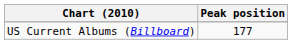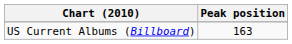US Current Albums (Billboard) | Peak position: 177 -> 163
